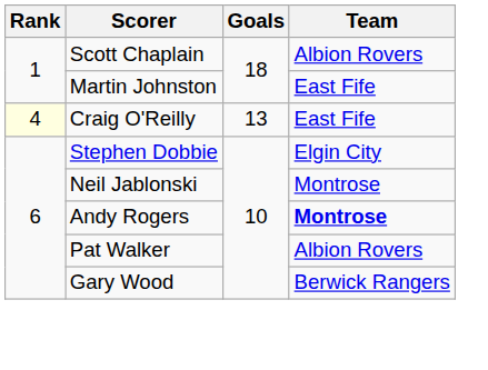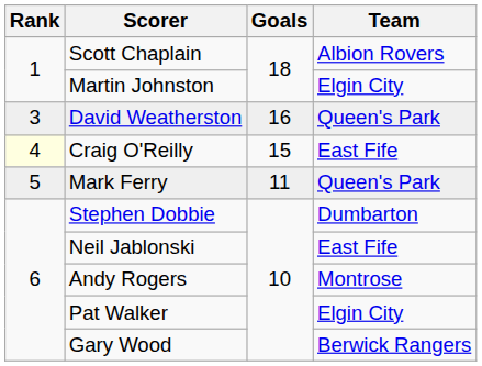Martin Johnston | Team: East Fife -> Elgin City
+ row: 3 | David Weatherston | 16 | Queen's Park
Craig O'Reilly | Goals: 13 -> 15
+ row: 5 | Mark Ferry | 11 | Queen's Park
Stephen Dobbie | Team: Elgin City -> Dumbarton
Neil Jablonski | Team: Montrose -> East Fife
Andy Rogers | Team: bold -> normal
Pat Walker | Team: Albion Rovers -> Elgin City
